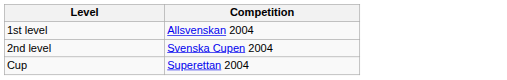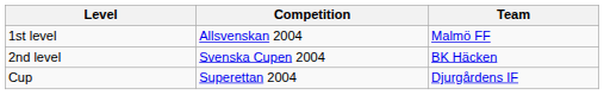+ column: Team | Malmö FF | BK Häcken | Djurgårdens IF
